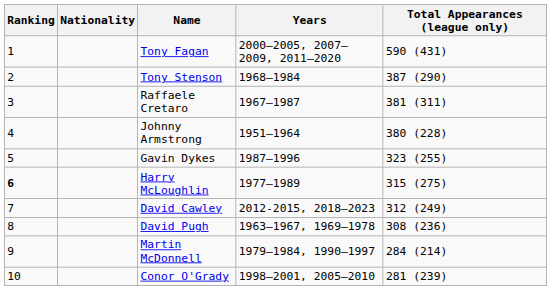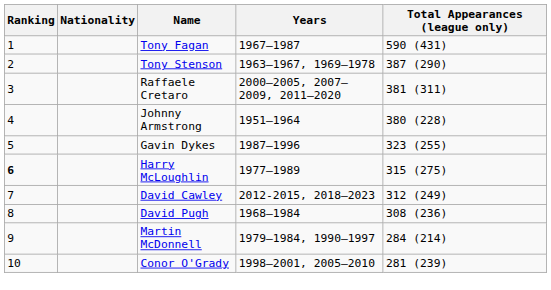Tony Fagan | Years: 2000–2005, 2007–2009, 2011–2020 -> 1967–1987
Tony Stenson | Years: 1968–1984 -> 1963–1967, 1969–1978
Raffaele Cretaro | Years: 1967–1987 -> 2000–2005, 2007–2009, 2011–2020
David Pugh | Years: 1963–1967, 1969–1978 -> 1968–1984
